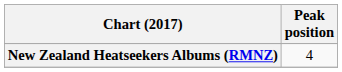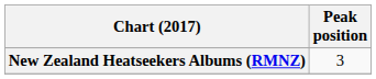New Zealand Heatseekers Albums (RMNZ) | Peak position: 4 -> 3
